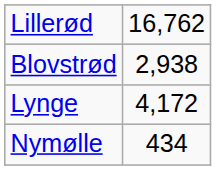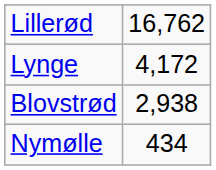rows swapped: Lynge <-> Blovstrød
